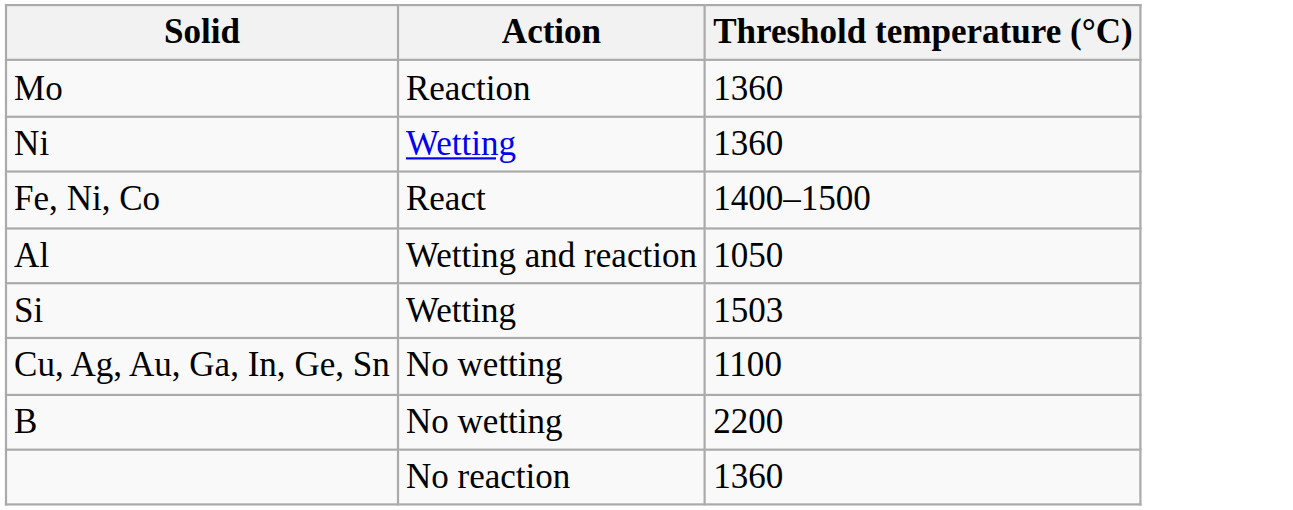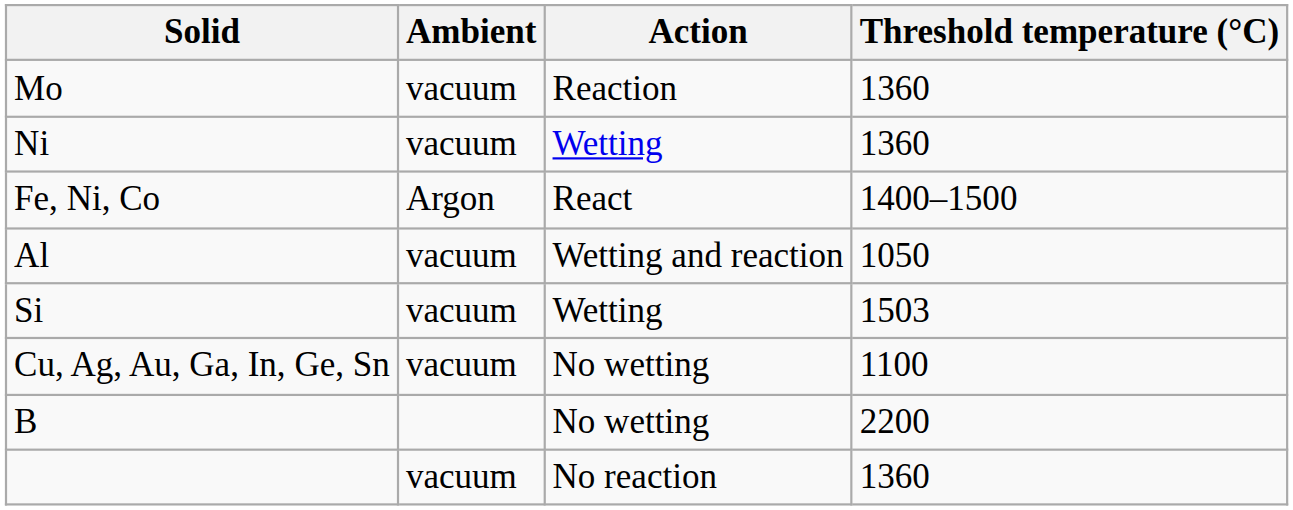+ column: Ambient | vacuum | vacuum | Argon | vacuum | vacuum | vacuum | vacuum
